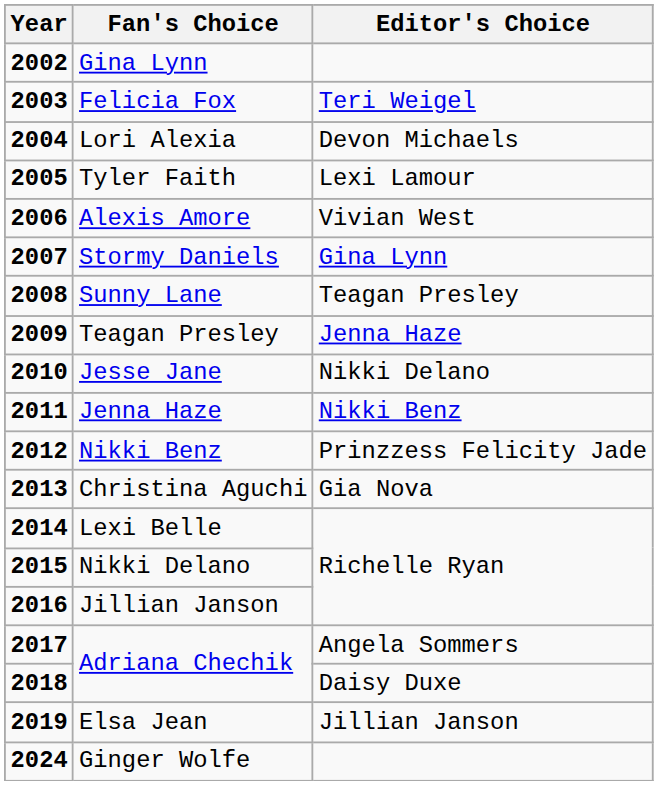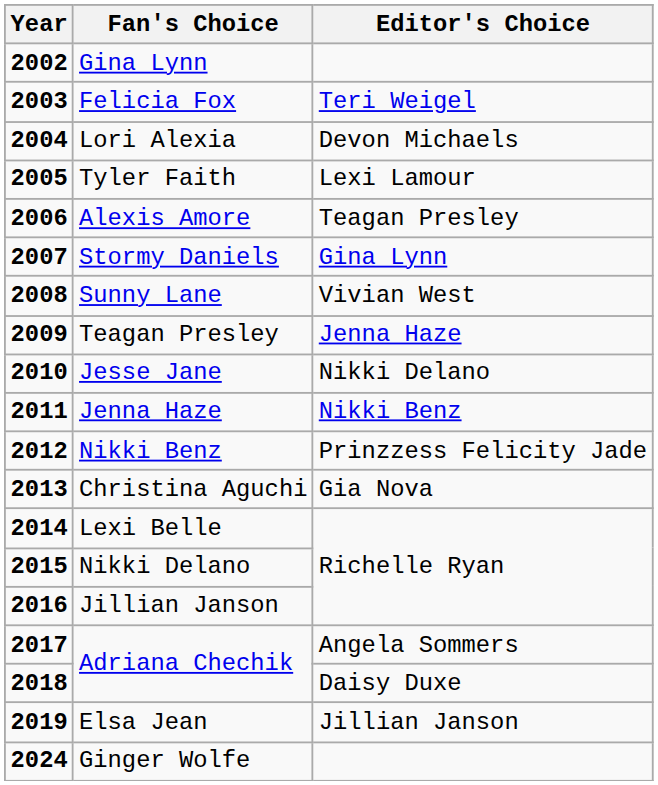Alexis Amore | Editor's Choice: Vivian West -> Teagan Presley
Sunny Lane | Editor's Choice: Teagan Presley -> Vivian West
